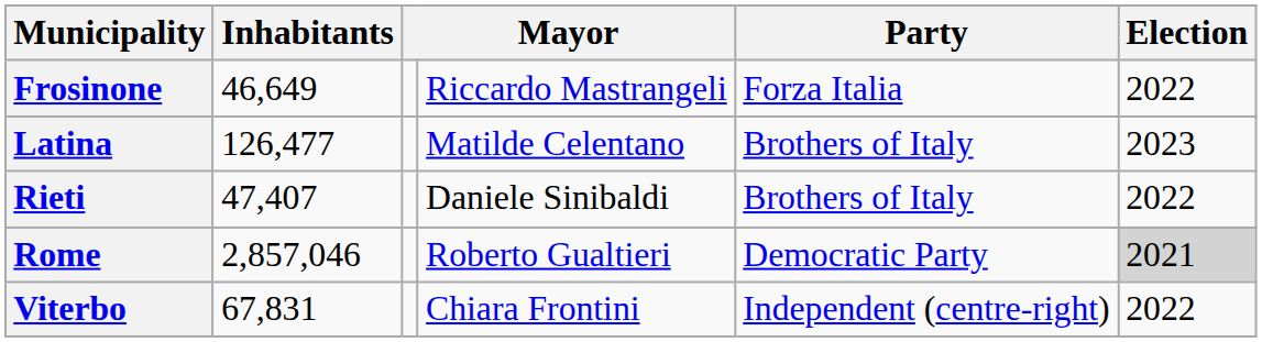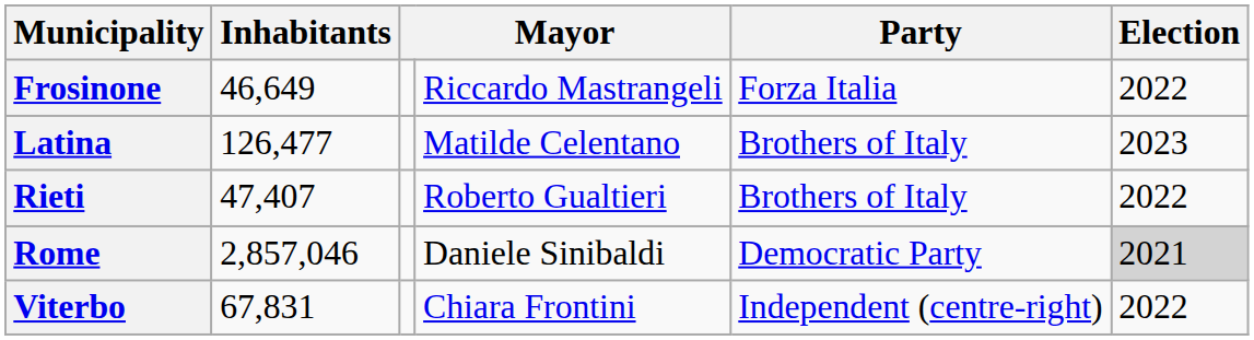Rieti | column 4: Daniele Sinibaldi -> Roberto Gualtieri
Rome | column 4: Roberto Gualtieri -> Daniele Sinibaldi
